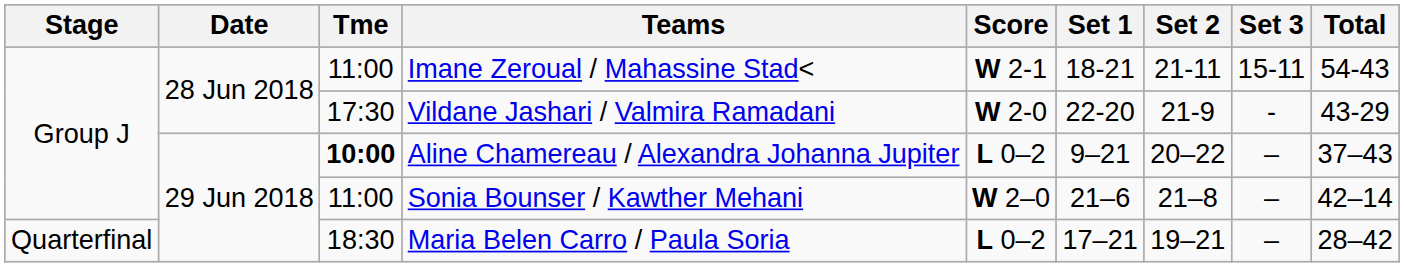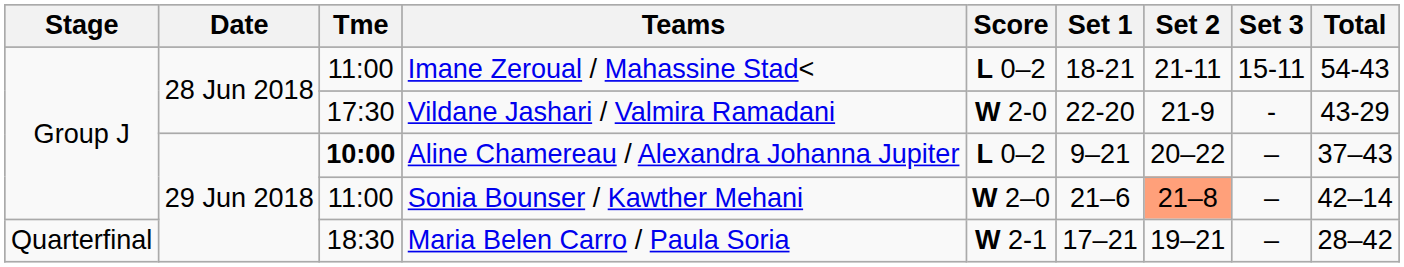Imane Zeroual / Mahassine Stad< | Score: W 2-1 -> L 0–2
Sonia Bounser / Kawther Mehani | Set 2: no background -> lightsalmon background
Maria Belen Carro / Paula Soria | Score: L 0–2 -> W 2-1
